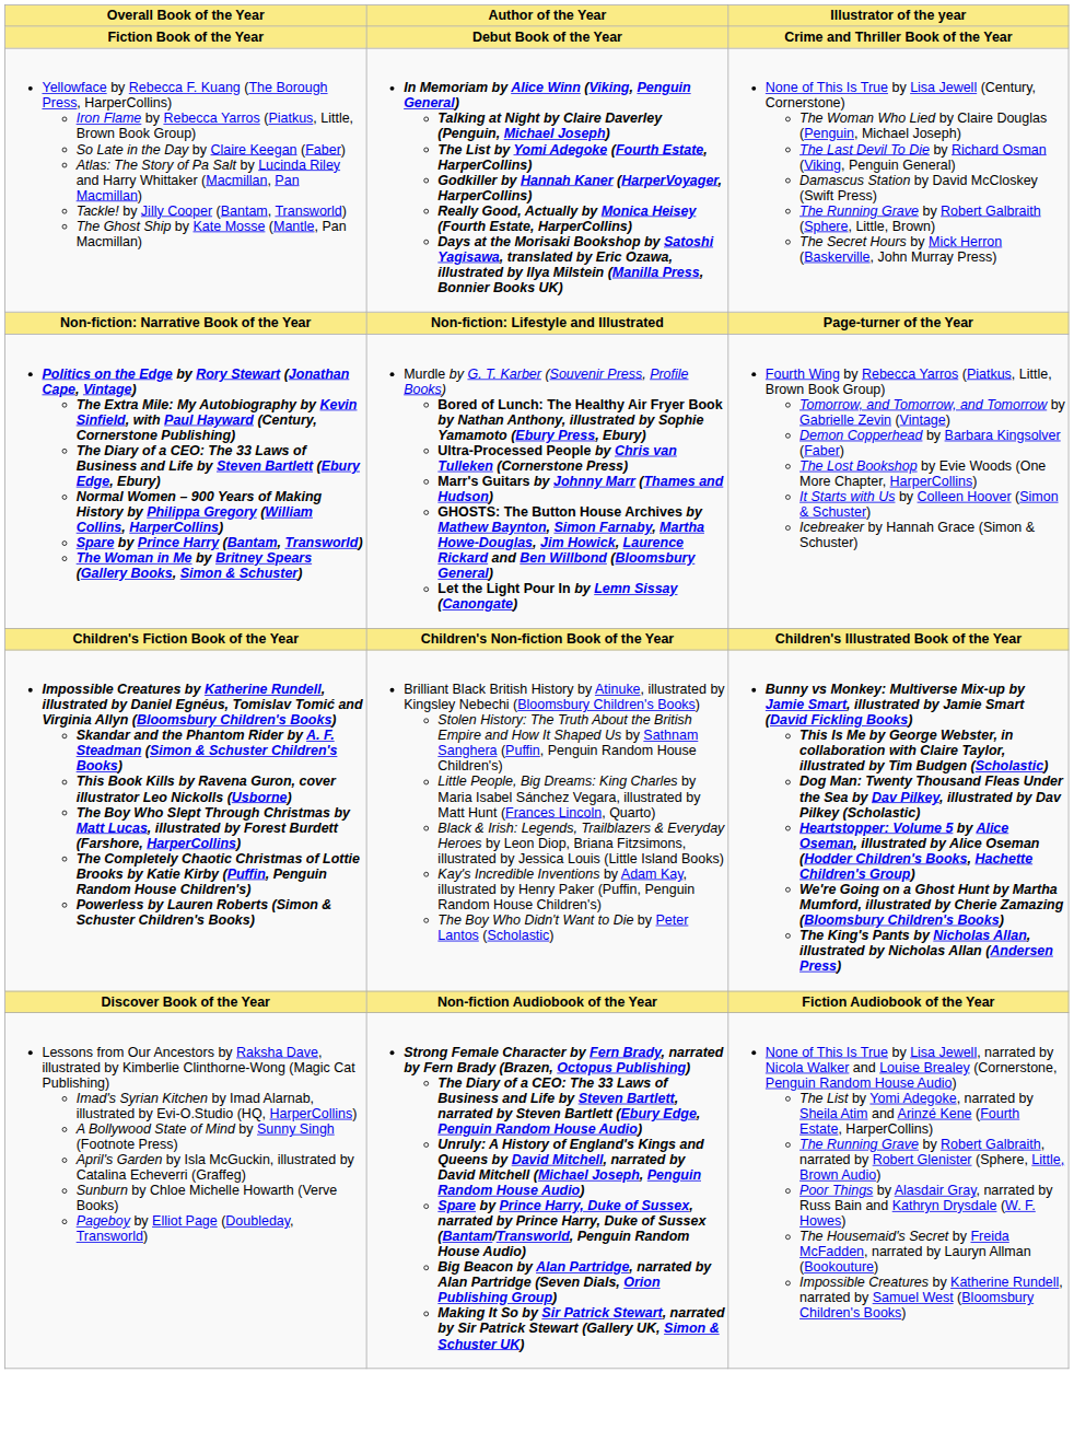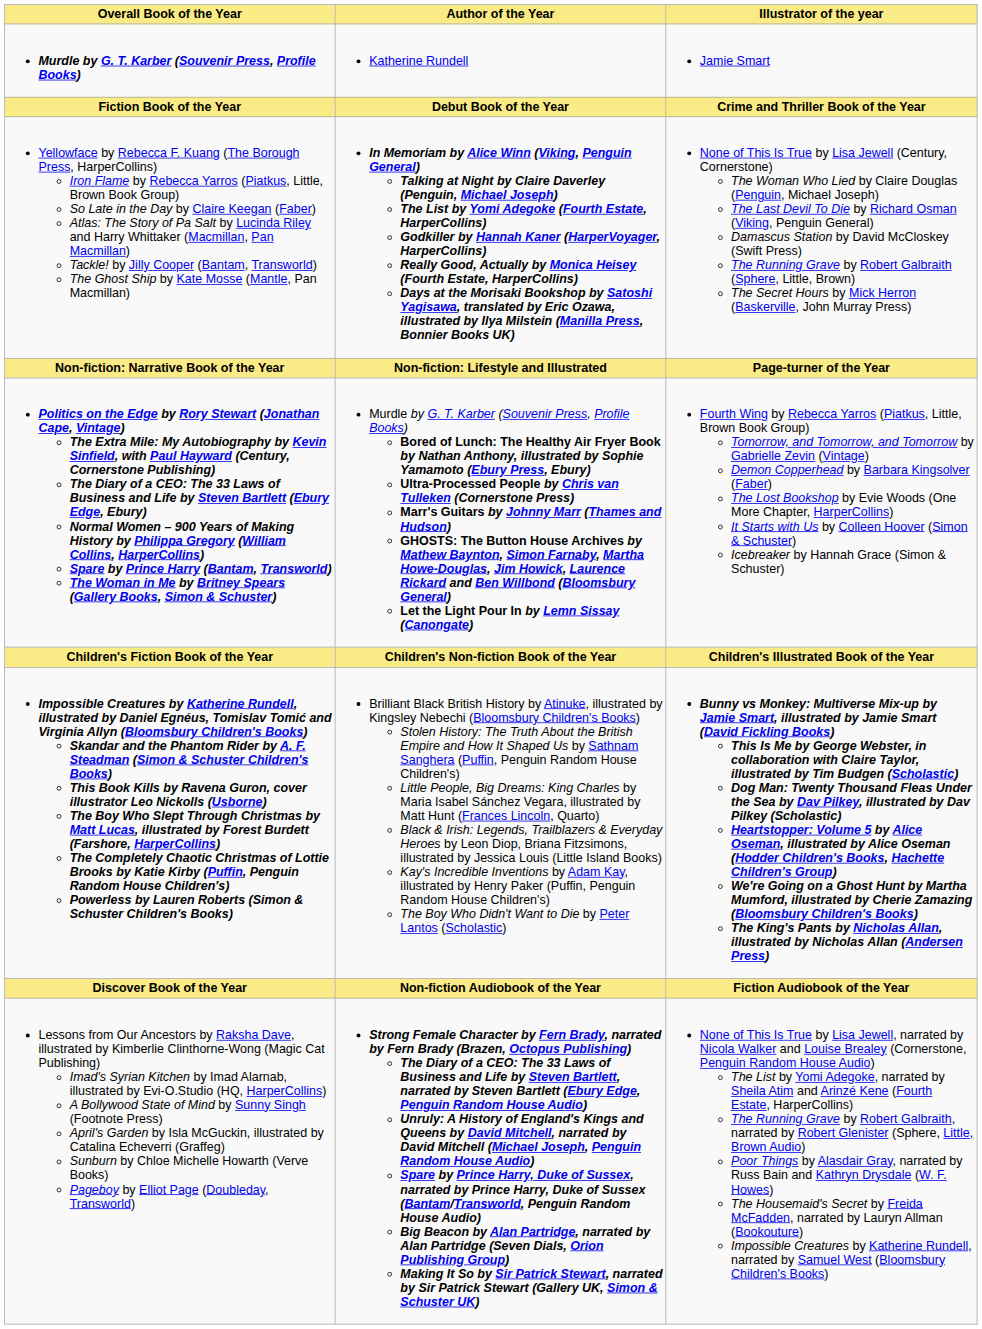+ row: Murdle by G. T. Karber (Souvenir Press, Profile Books) | Katherine Rundell | Jamie Smart
